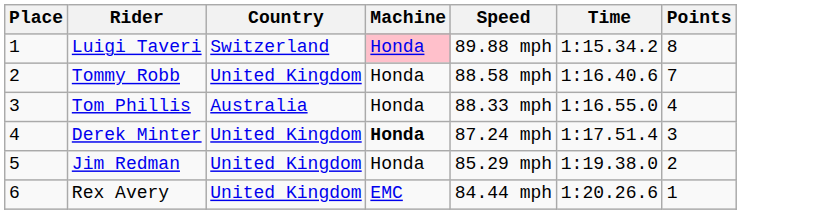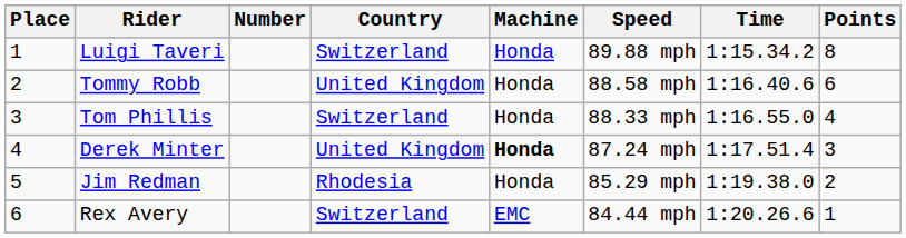+ column: Number
Luigi Taveri | Machine: pink background -> no background
Tommy Robb | Points: 7 -> 6
Tom Phillis | Country: Australia -> Switzerland
Jim Redman | Country: United Kingdom -> Rhodesia
Rex Avery | Country: United Kingdom -> Switzerland
